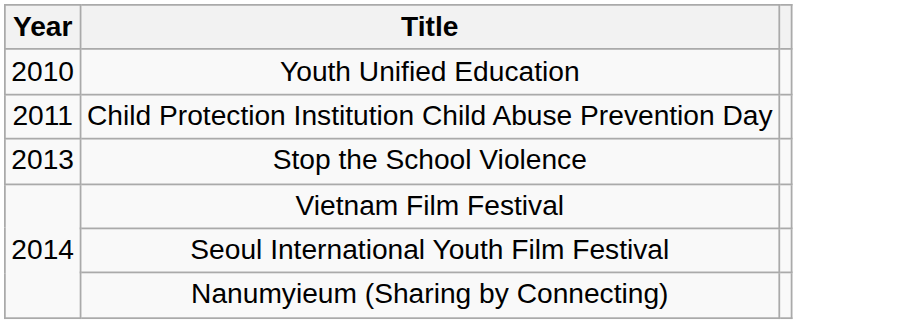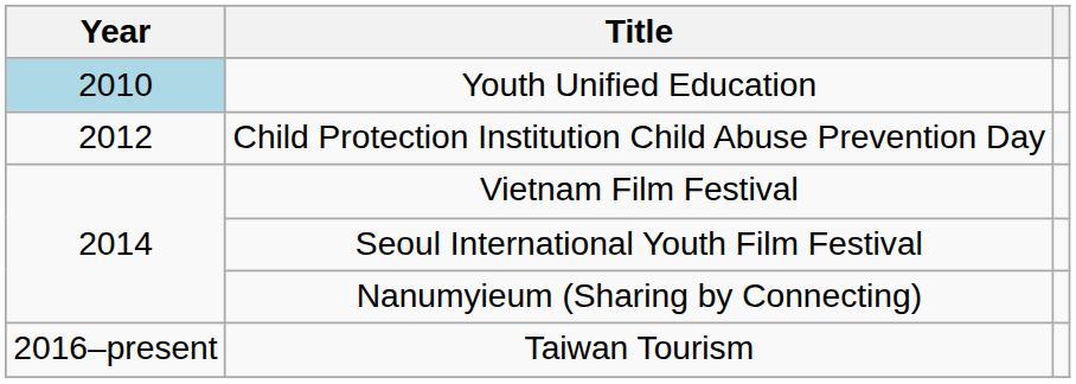Youth Unified Education | Year: no background -> lightblue background
Child Protection Institution Child Abuse Prevention Day | Year: 2011 -> 2012
- row: 2013 | Stop the School Violence
+ row: 2016–present | Taiwan Tourism
